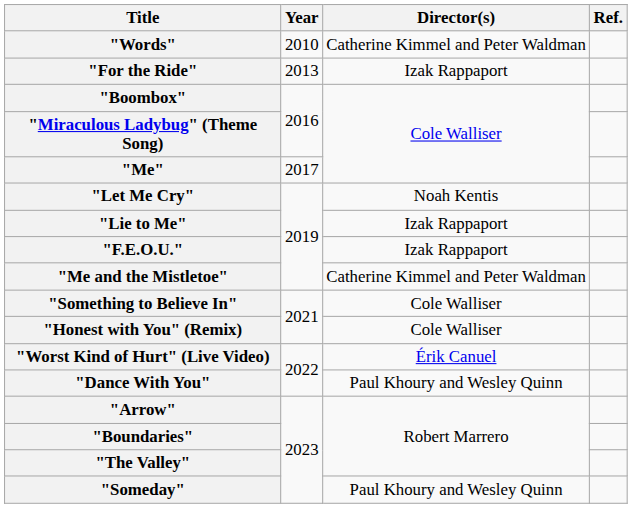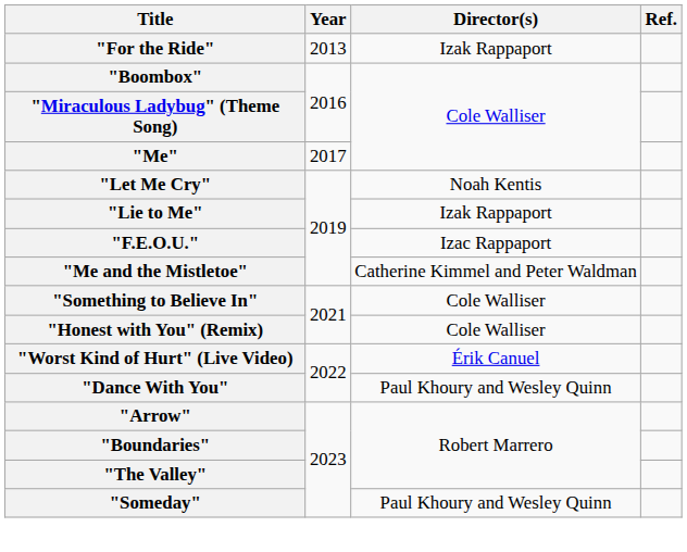- row: "Words" | 2010 | Catherine Kimmel and Peter Waldman
"F.E.O.U." | Director(s): Izak Rappaport -> Izac Rappaport
